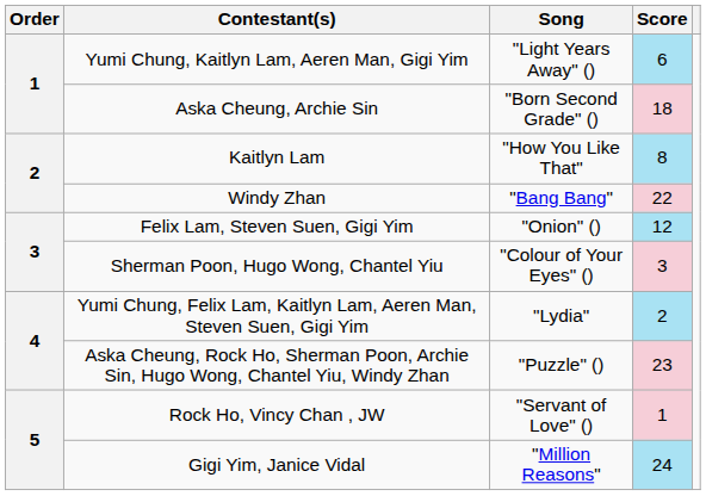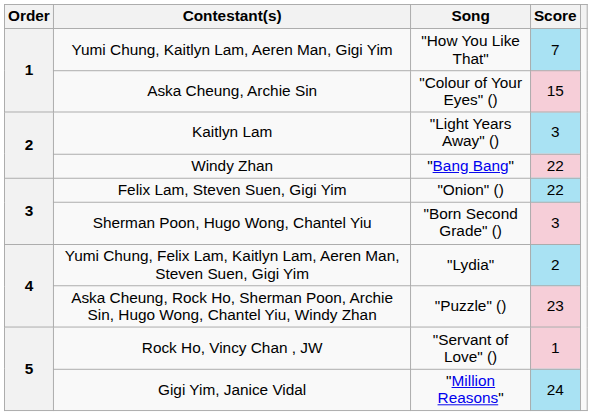Yumi Chung, Kaitlyn Lam, Aeren Man, Gigi Yim | Song: "Light Years Away" () -> "How You Like That"
Yumi Chung, Kaitlyn Lam, Aeren Man, Gigi Yim | Score: 6 -> 7
Aska Cheung, Archie Sin | Song: "Born Second Grade" () -> "Colour of Your Eyes" ()
Aska Cheung, Archie Sin | Score: 18 -> 15
Kaitlyn Lam | Song: "How You Like That" -> "Light Years Away" ()
Kaitlyn Lam | Score: 8 -> 3
Felix Lam, Steven Suen, Gigi Yim | Score: 12 -> 22
Sherman Poon, Hugo Wong, Chantel Yiu | Song: "Colour of Your Eyes" () -> "Born Second Grade" ()
